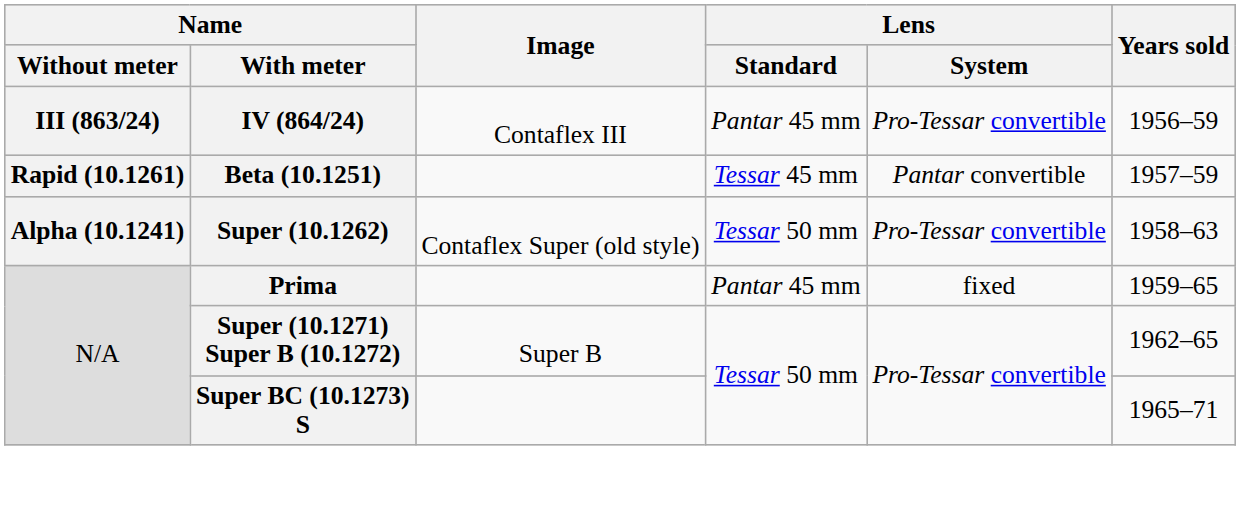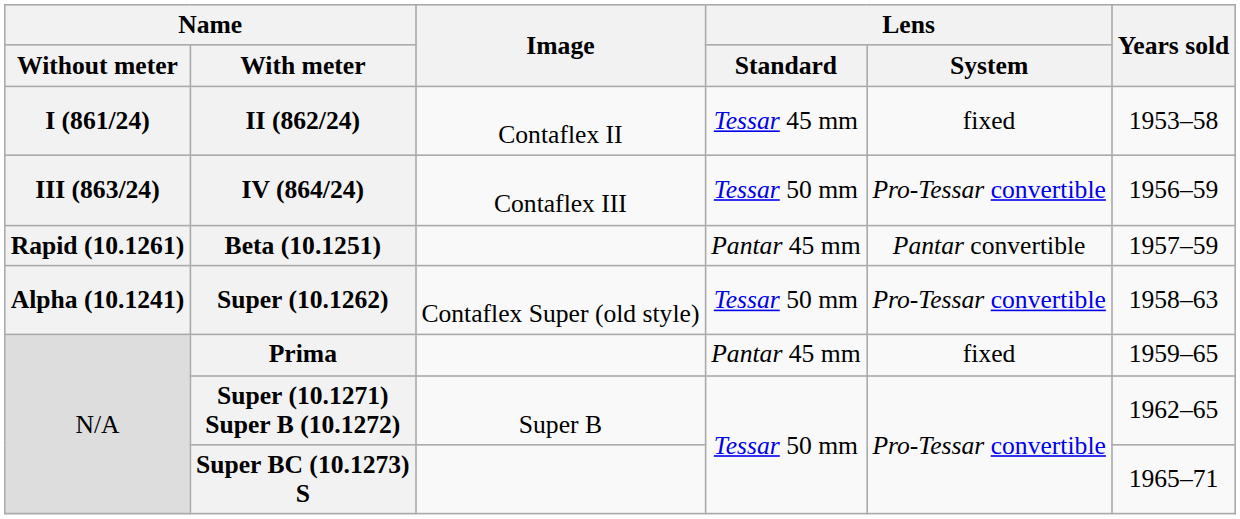+ row: I (861/24) | II (862/24) | Contaflex II | Tessar 45 mm | fixed | 1953–58
IV (864/24) | Lens / Standard: Pantar 45 mm -> Tessar 50 mm
Beta (10.1251) | Lens / Standard: Tessar 45 mm -> Pantar 45 mm
